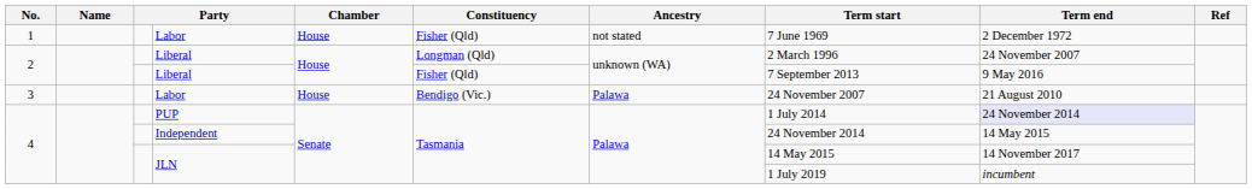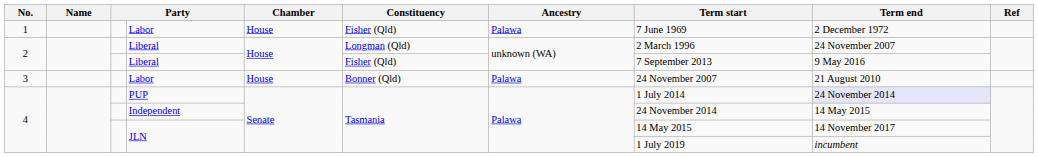1 / Labor | Ancestry: not stated -> Palawa
3 / Labor | Constituency: Bendigo (Vic.) -> Bonner (Qld)
